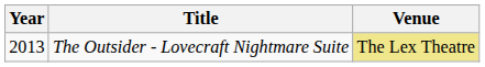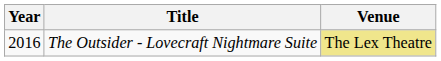The Outsider - Lovecraft Nightmare Suite | Year: 2013 -> 2016
